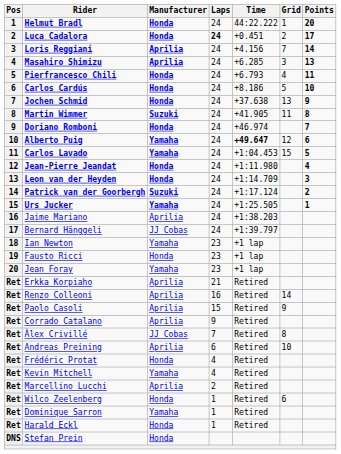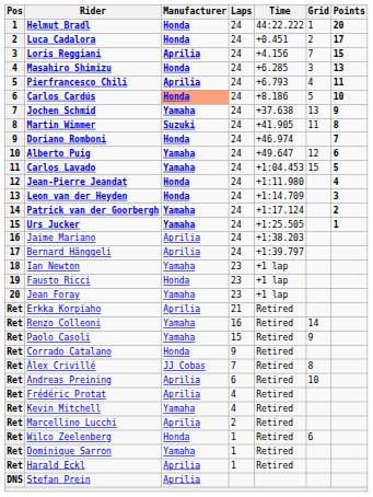Luca Cadalora | Laps: bold -> normal
Loris Reggiani | Points: 14 -> 15
Masahiro Shimizu | Manufacturer: Aprilia -> Honda
Pierfrancesco Chili | Manufacturer: Honda -> Aprilia
Carlos Cardús | Manufacturer: no background -> lightsalmon background
Jochen Schmid | Manufacturer: Honda -> Yamaha
Alberto Puig | Time: bold -> normal
Patrick van der Goorbergh | Manufacturer: Suzuki -> Yamaha
Bernard Hänggeli | Manufacturer: JJ Cobas -> Aprilia
Renzo Colleoni | Manufacturer: Aprilia -> Yamaha
Paolo Casoli | Manufacturer: Aprilia -> Yamaha
Corrado Catalano | Manufacturer: Aprilia -> Honda
Frédéric Protat | Manufacturer: Honda -> Aprilia
Harald Eckl | Manufacturer: Honda -> Aprilia
Stefan Prein | Manufacturer: Honda -> Aprilia
